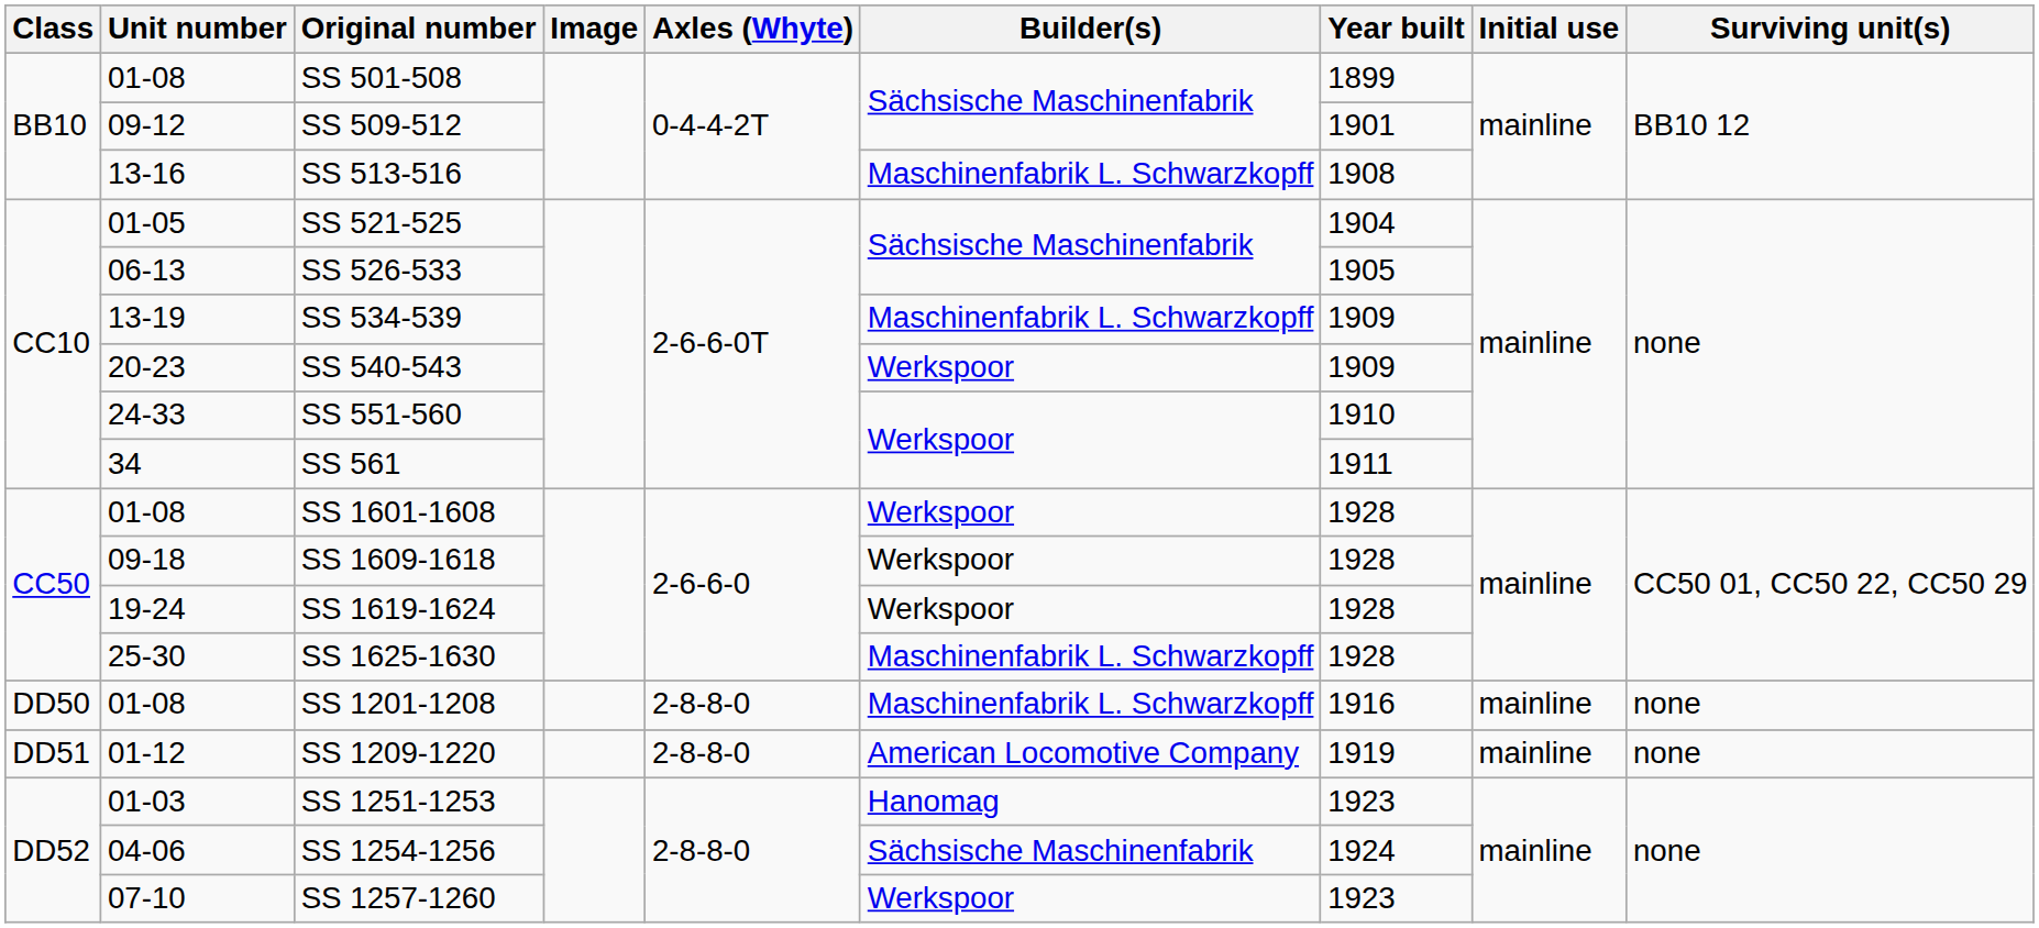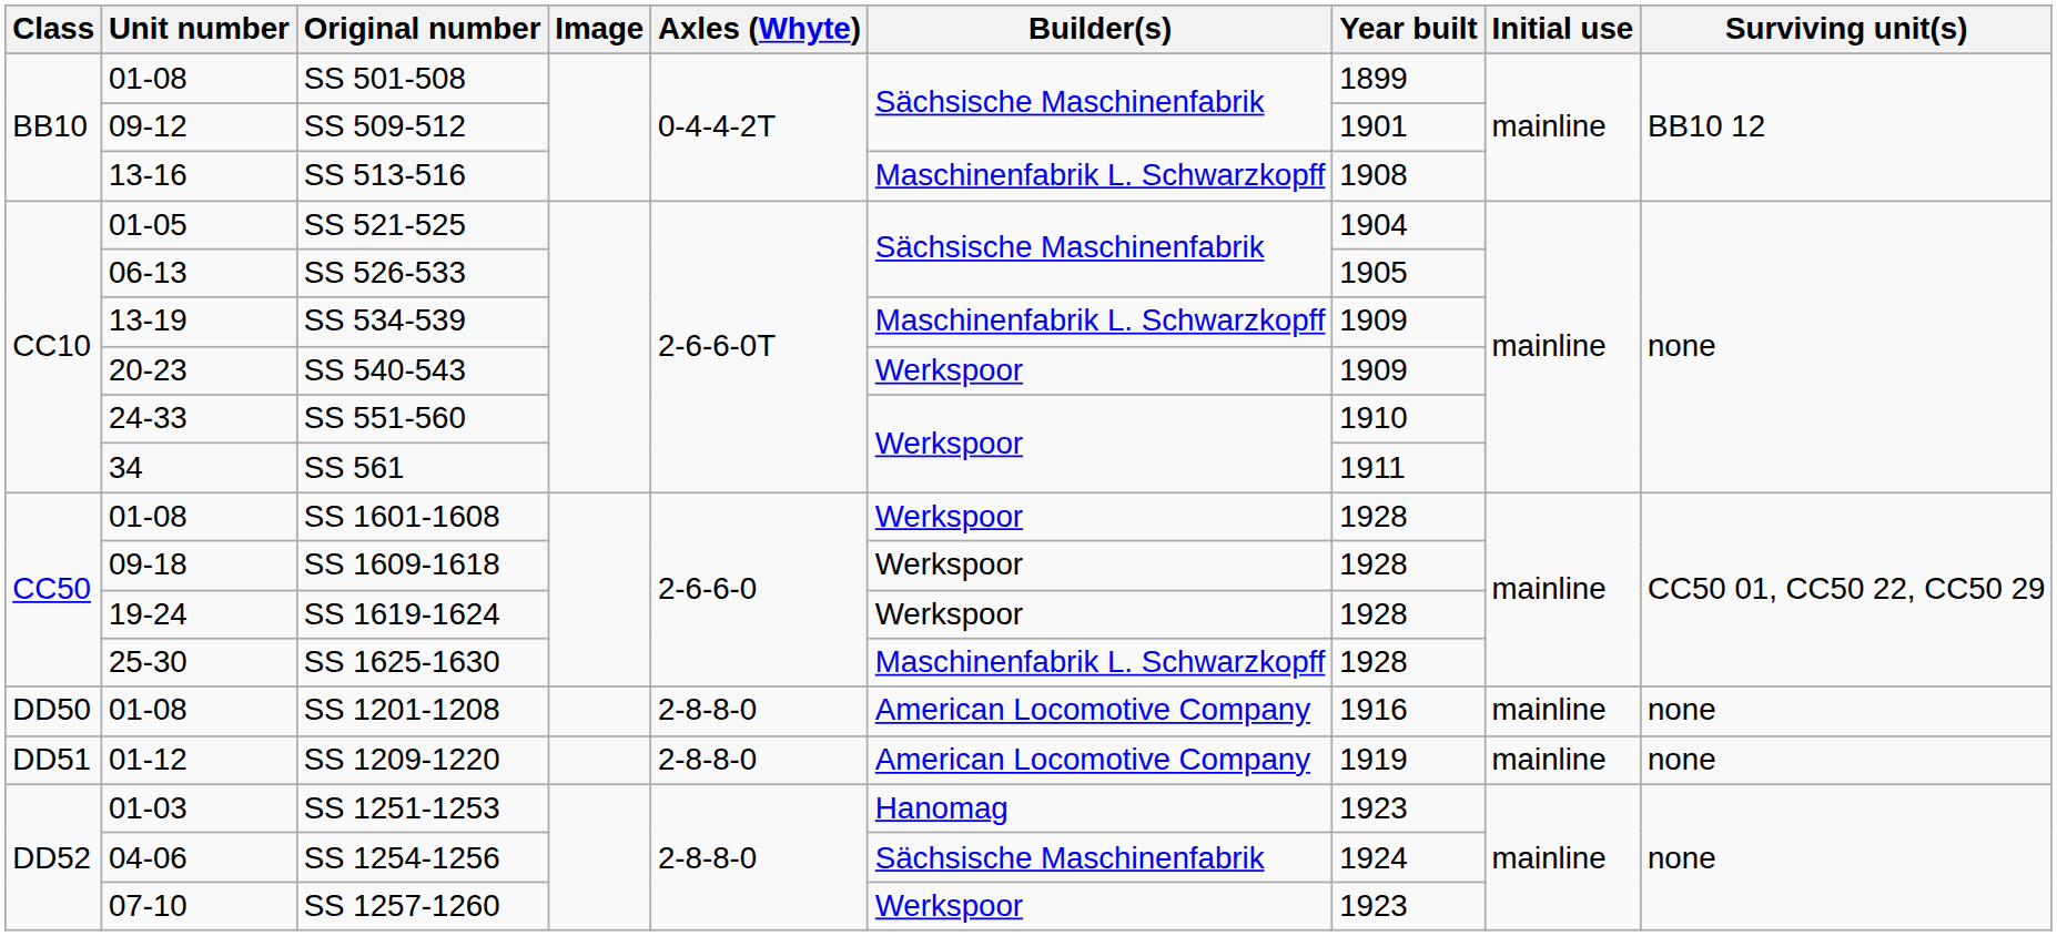SS 1201-1208 | Builder(s): Maschinenfabrik L. Schwarzkopff -> American Locomotive Company
